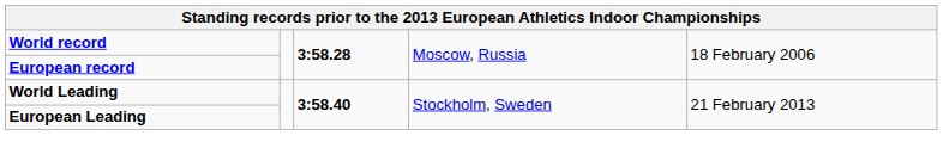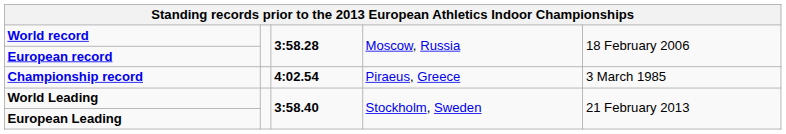+ row: Championship record | 4:02.54 | Piraeus, Greece | 3 March 1985
